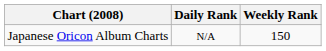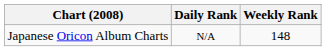Japanese Oricon Album Charts | Weekly Rank: 150 -> 148
